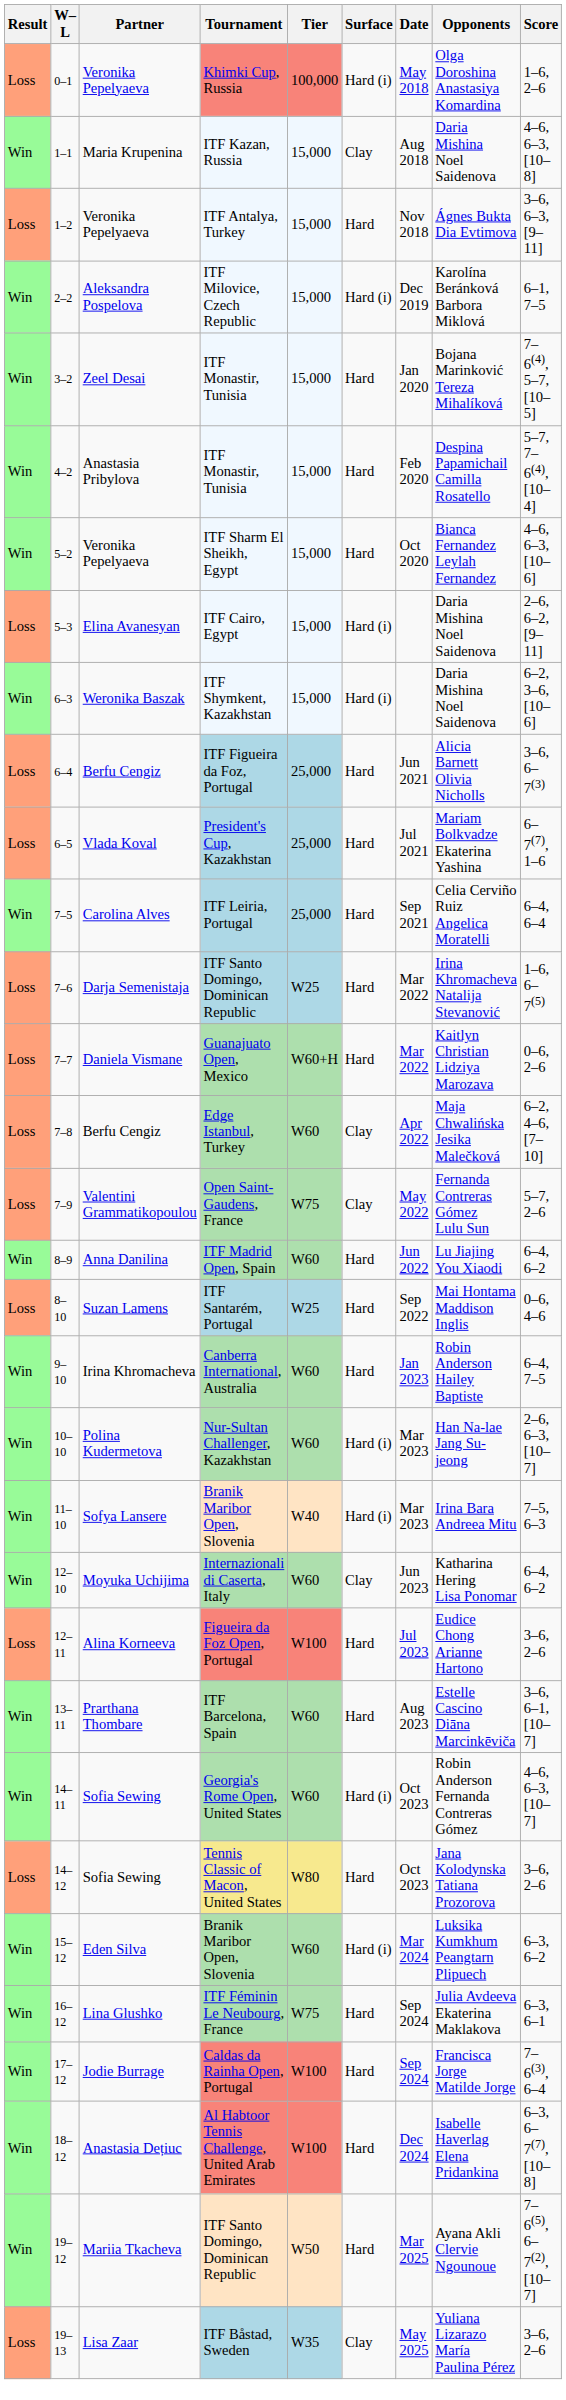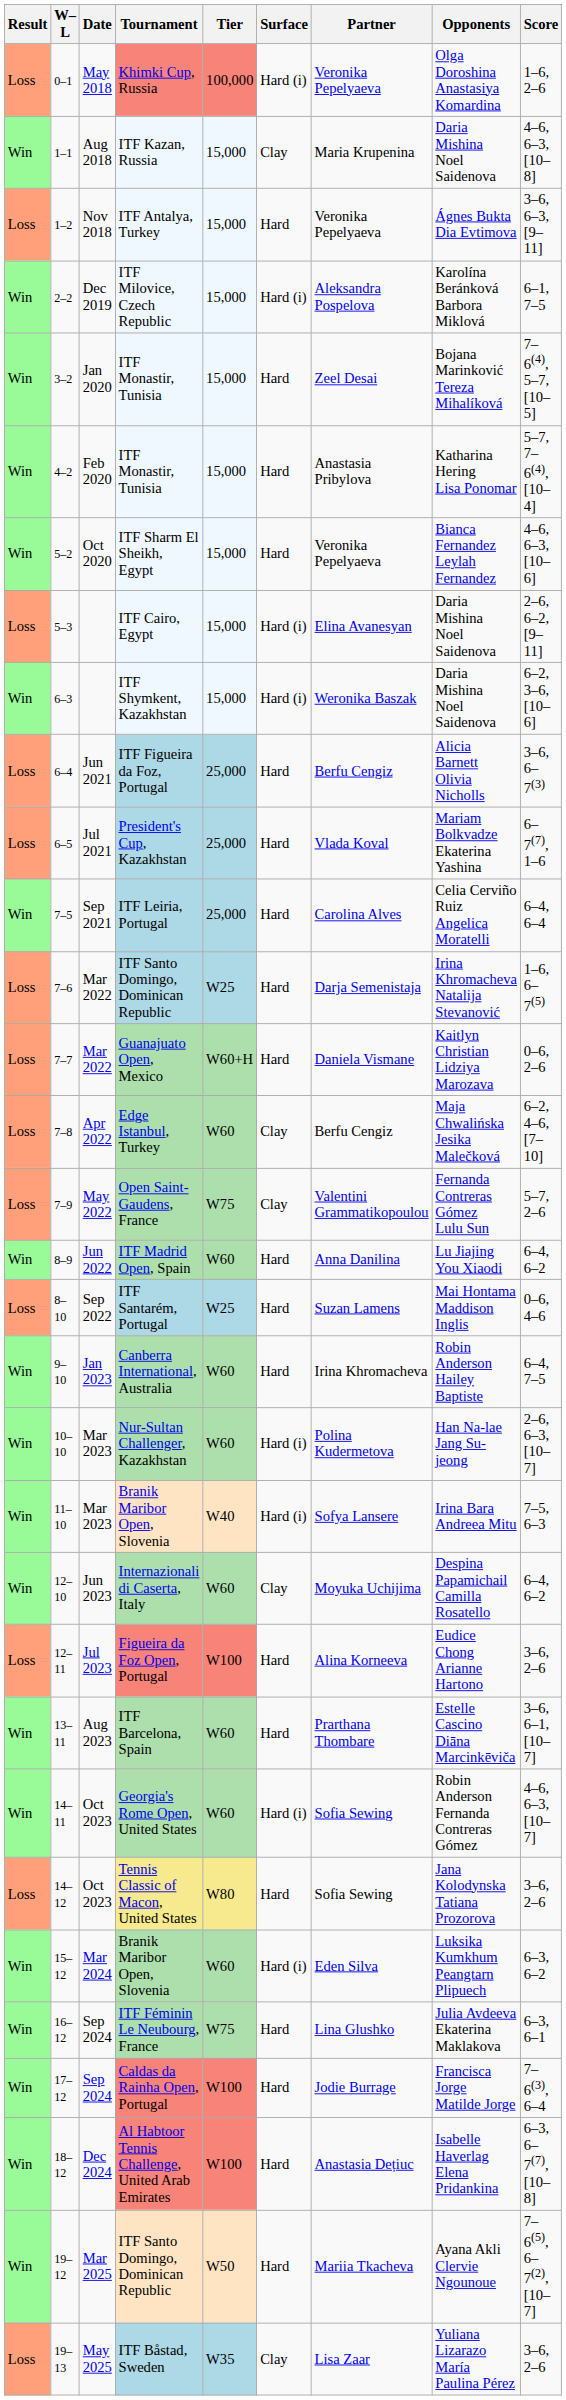columns swapped: Date <-> Partner
4–2 / ITF Monastir, Tunisia | Opponents: Despina Papamichail Camilla Rosatello -> Katharina Hering Lisa Ponomar
Internazionali di Caserta, Italy | Opponents: Katharina Hering Lisa Ponomar -> Despina Papamichail Camilla Rosatello
